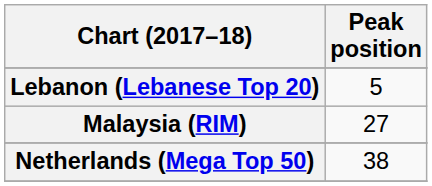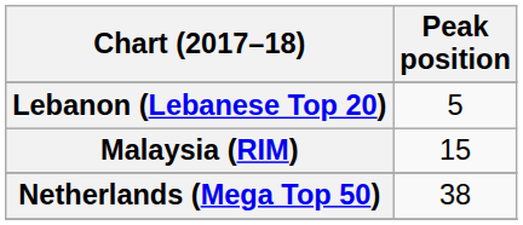Malaysia (RIM) | Peak position: 27 -> 15
